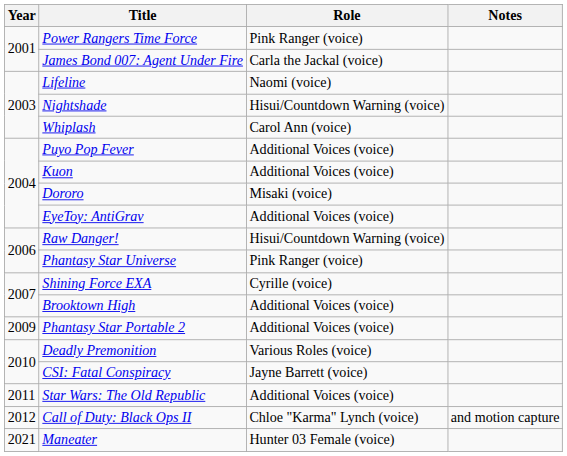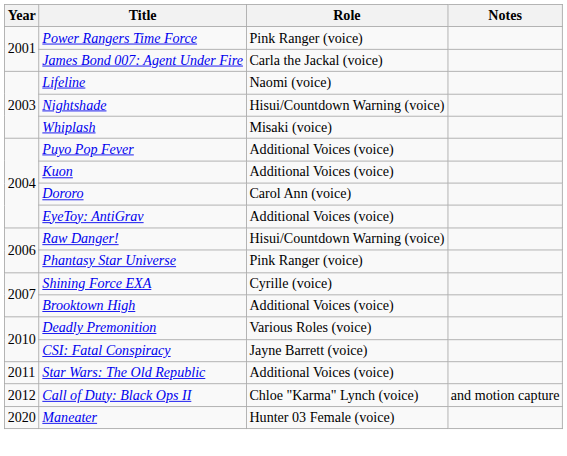Whiplash | Role: Carol Ann (voice) -> Misaki (voice)
Dororo | Role: Misaki (voice) -> Carol Ann (voice)
- row: 2009 | Phantasy Star Portable 2 | Additional Voices (voice)
Maneater | Year: 2021 -> 2020
